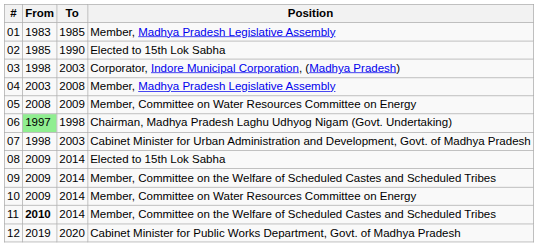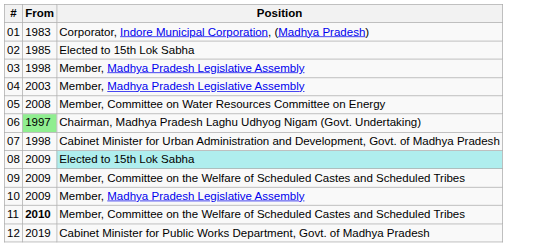- column: To | 1985 | 1990 | 2003 | 2008 | 2009 | 1998 | 2003 | 2014 | 2014 | 2014 | 2014 | 2020
01 | Position: Member, Madhya Pradesh Legislative Assembly -> Corporator, Indore Municipal Corporation, (Madhya Pradesh)
03 | Position: Corporator, Indore Municipal Corporation, (Madhya Pradesh) -> Member, Madhya Pradesh Legislative Assembly
08 | Position: no background -> paleturquoise background
10 | Position: Member, Committee on Water Resources Committee on Energy -> Member, Madhya Pradesh Legislative Assembly
